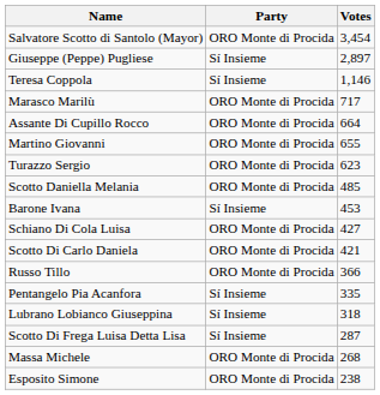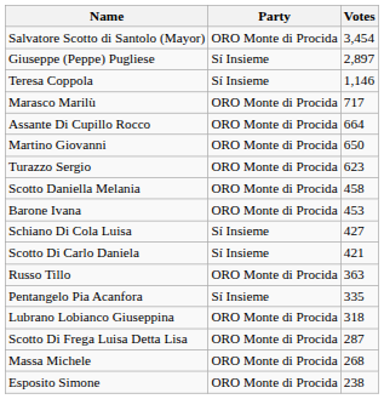Martino Giovanni | Votes: 655 -> 650
Scotto Daniella Melania | Votes: 485 -> 458
Barone Ivana | Party: Sí Insieme -> ORO Monte di Procida
Schiano Di Cola Luisa | Party: ORO Monte di Procida -> Sí Insieme
Scotto Di Carlo Daniela | Party: ORO Monte di Procida -> Sí Insieme
Russo Tillo | Votes: 366 -> 363
Lubrano Lobianco Giuseppina | Party: Sí Insieme -> ORO Monte di Procida
Scotto Di Frega Luisa Detta Lisa | Party: Sí Insieme -> ORO Monte di Procida
